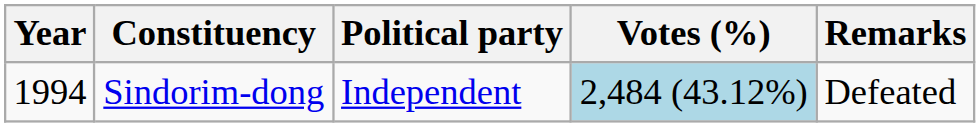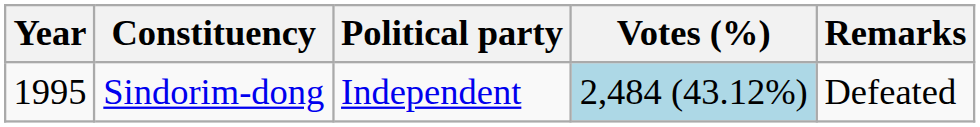Sindorim-dong | Year: 1994 -> 1995
